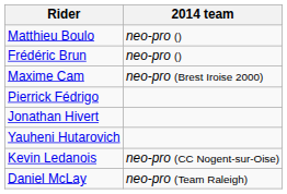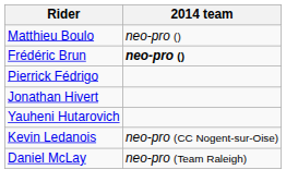Frédéric Brun | 2014 team: normal -> bold
- row: Maxime Cam | neo-pro (Brest Iroise 2000)
